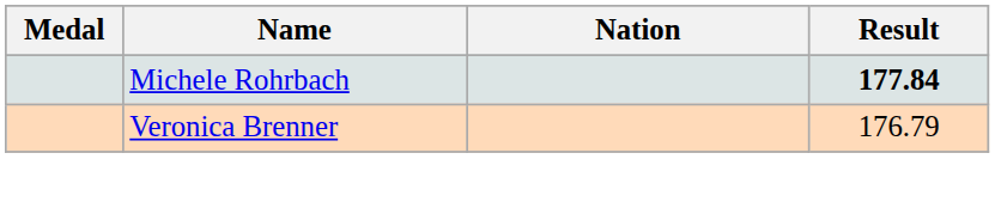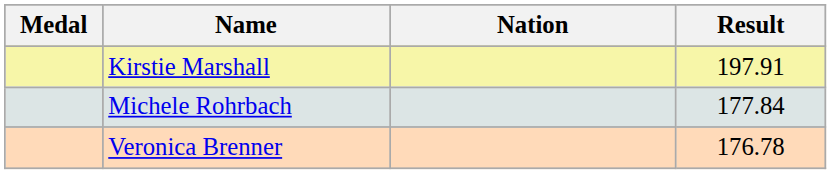+ row: Kirstie Marshall | 197.91
Michele Rohrbach | Result: bold -> normal
Veronica Brenner | Result: 176.79 -> 176.78
